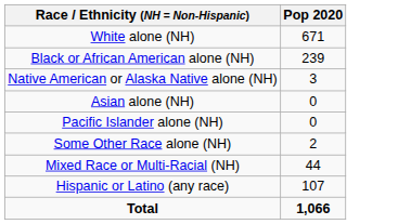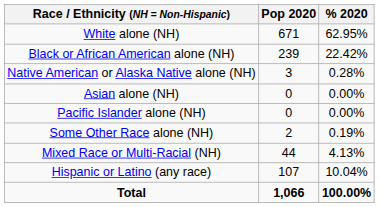+ column: % 2020 | 62.95% | 22.42% | 0.28% | 0.00% | 0.00% | 0.19% | 4.13% | 10.04% | 100.00%
